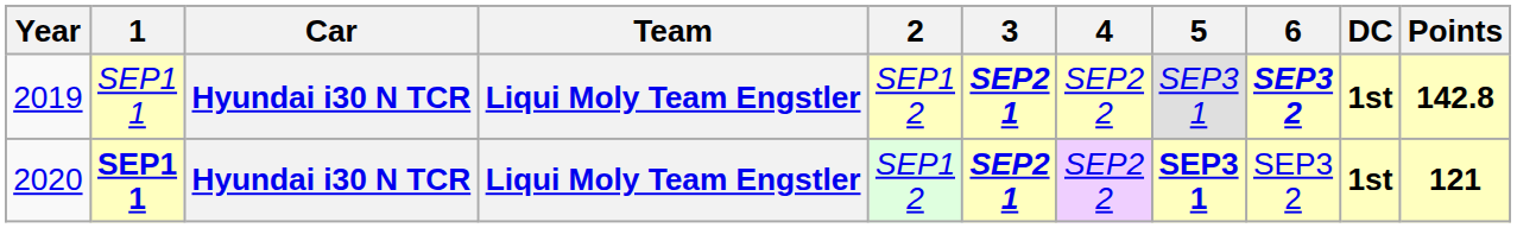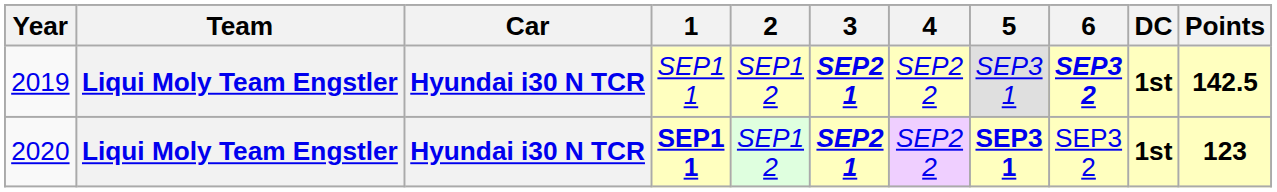columns swapped: Team <-> 1
2019 | Points: 142.8 -> 142.5
2020 | Points: 121 -> 123
